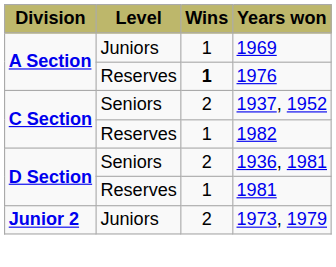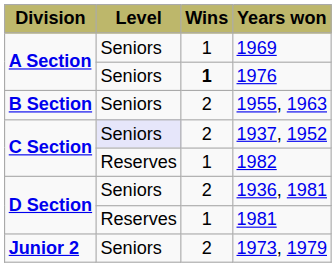1969 | Level: Juniors -> Seniors
1976 | Level: Reserves -> Seniors
+ row: B Section | Seniors | 2 | 1955, 1963
1937, 1952 | Level: no background -> lavender background
1973, 1979 | Level: Juniors -> Seniors
